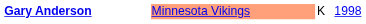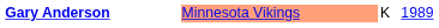Gary Anderson | column 4: 1998 -> 1989
